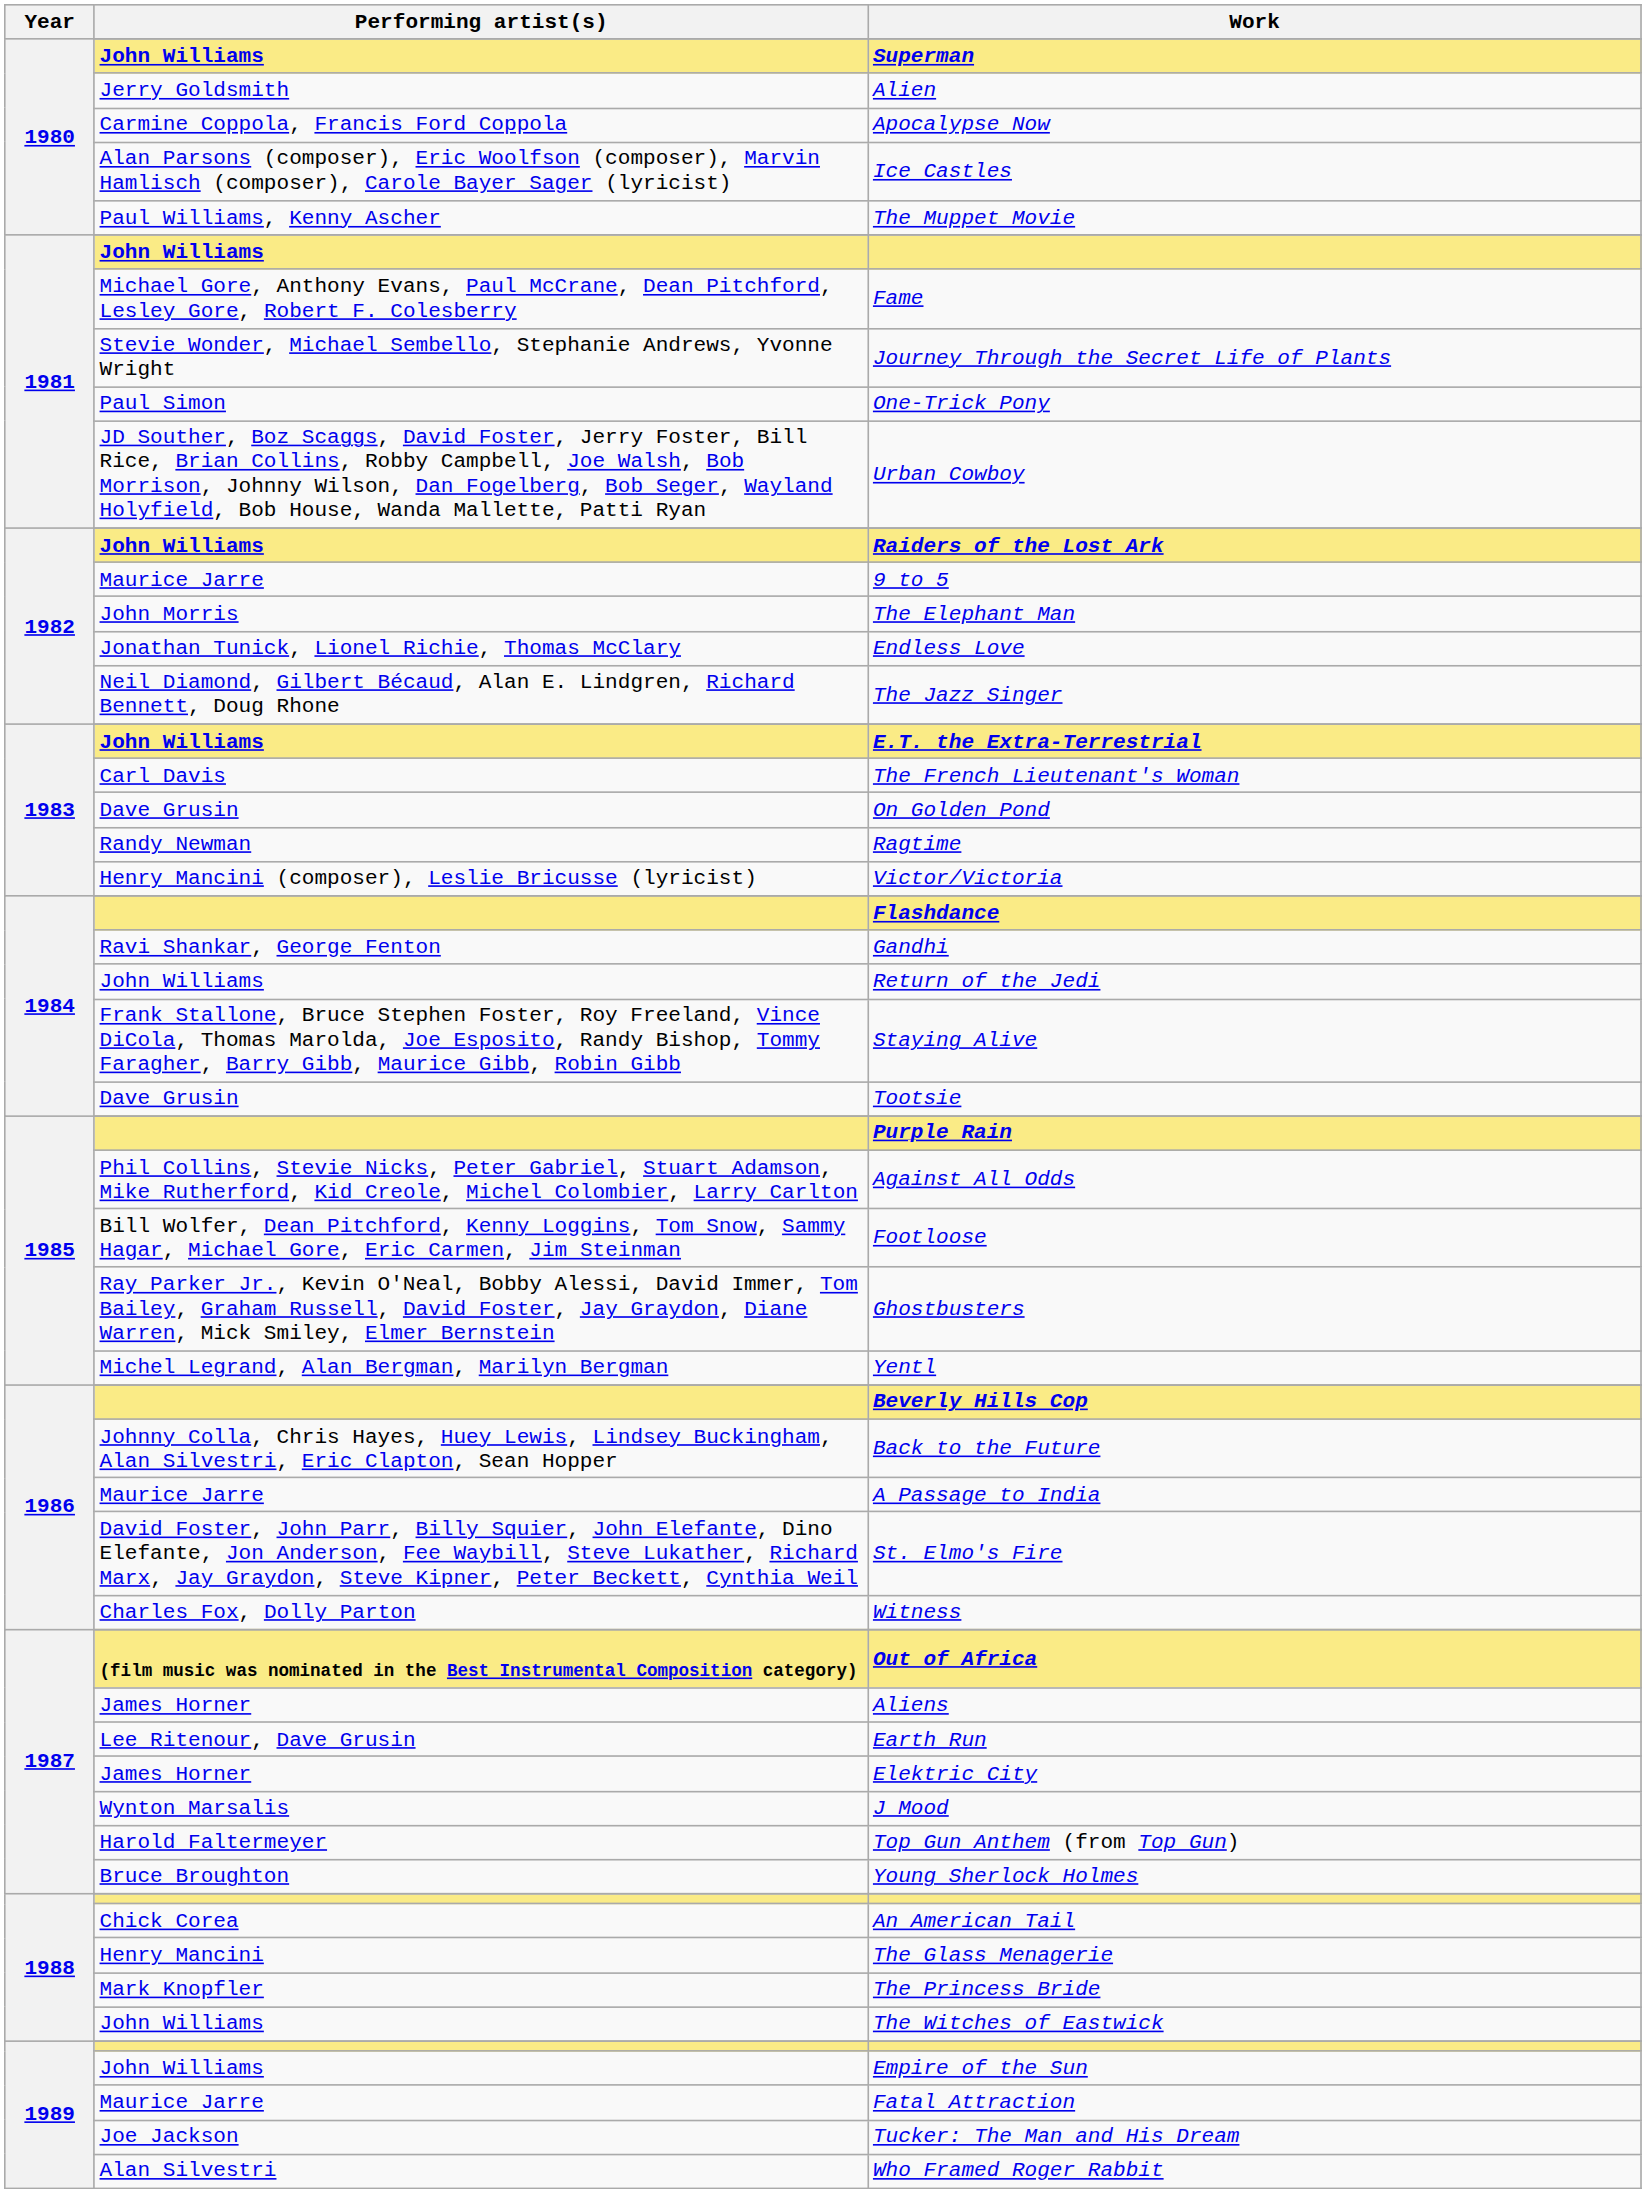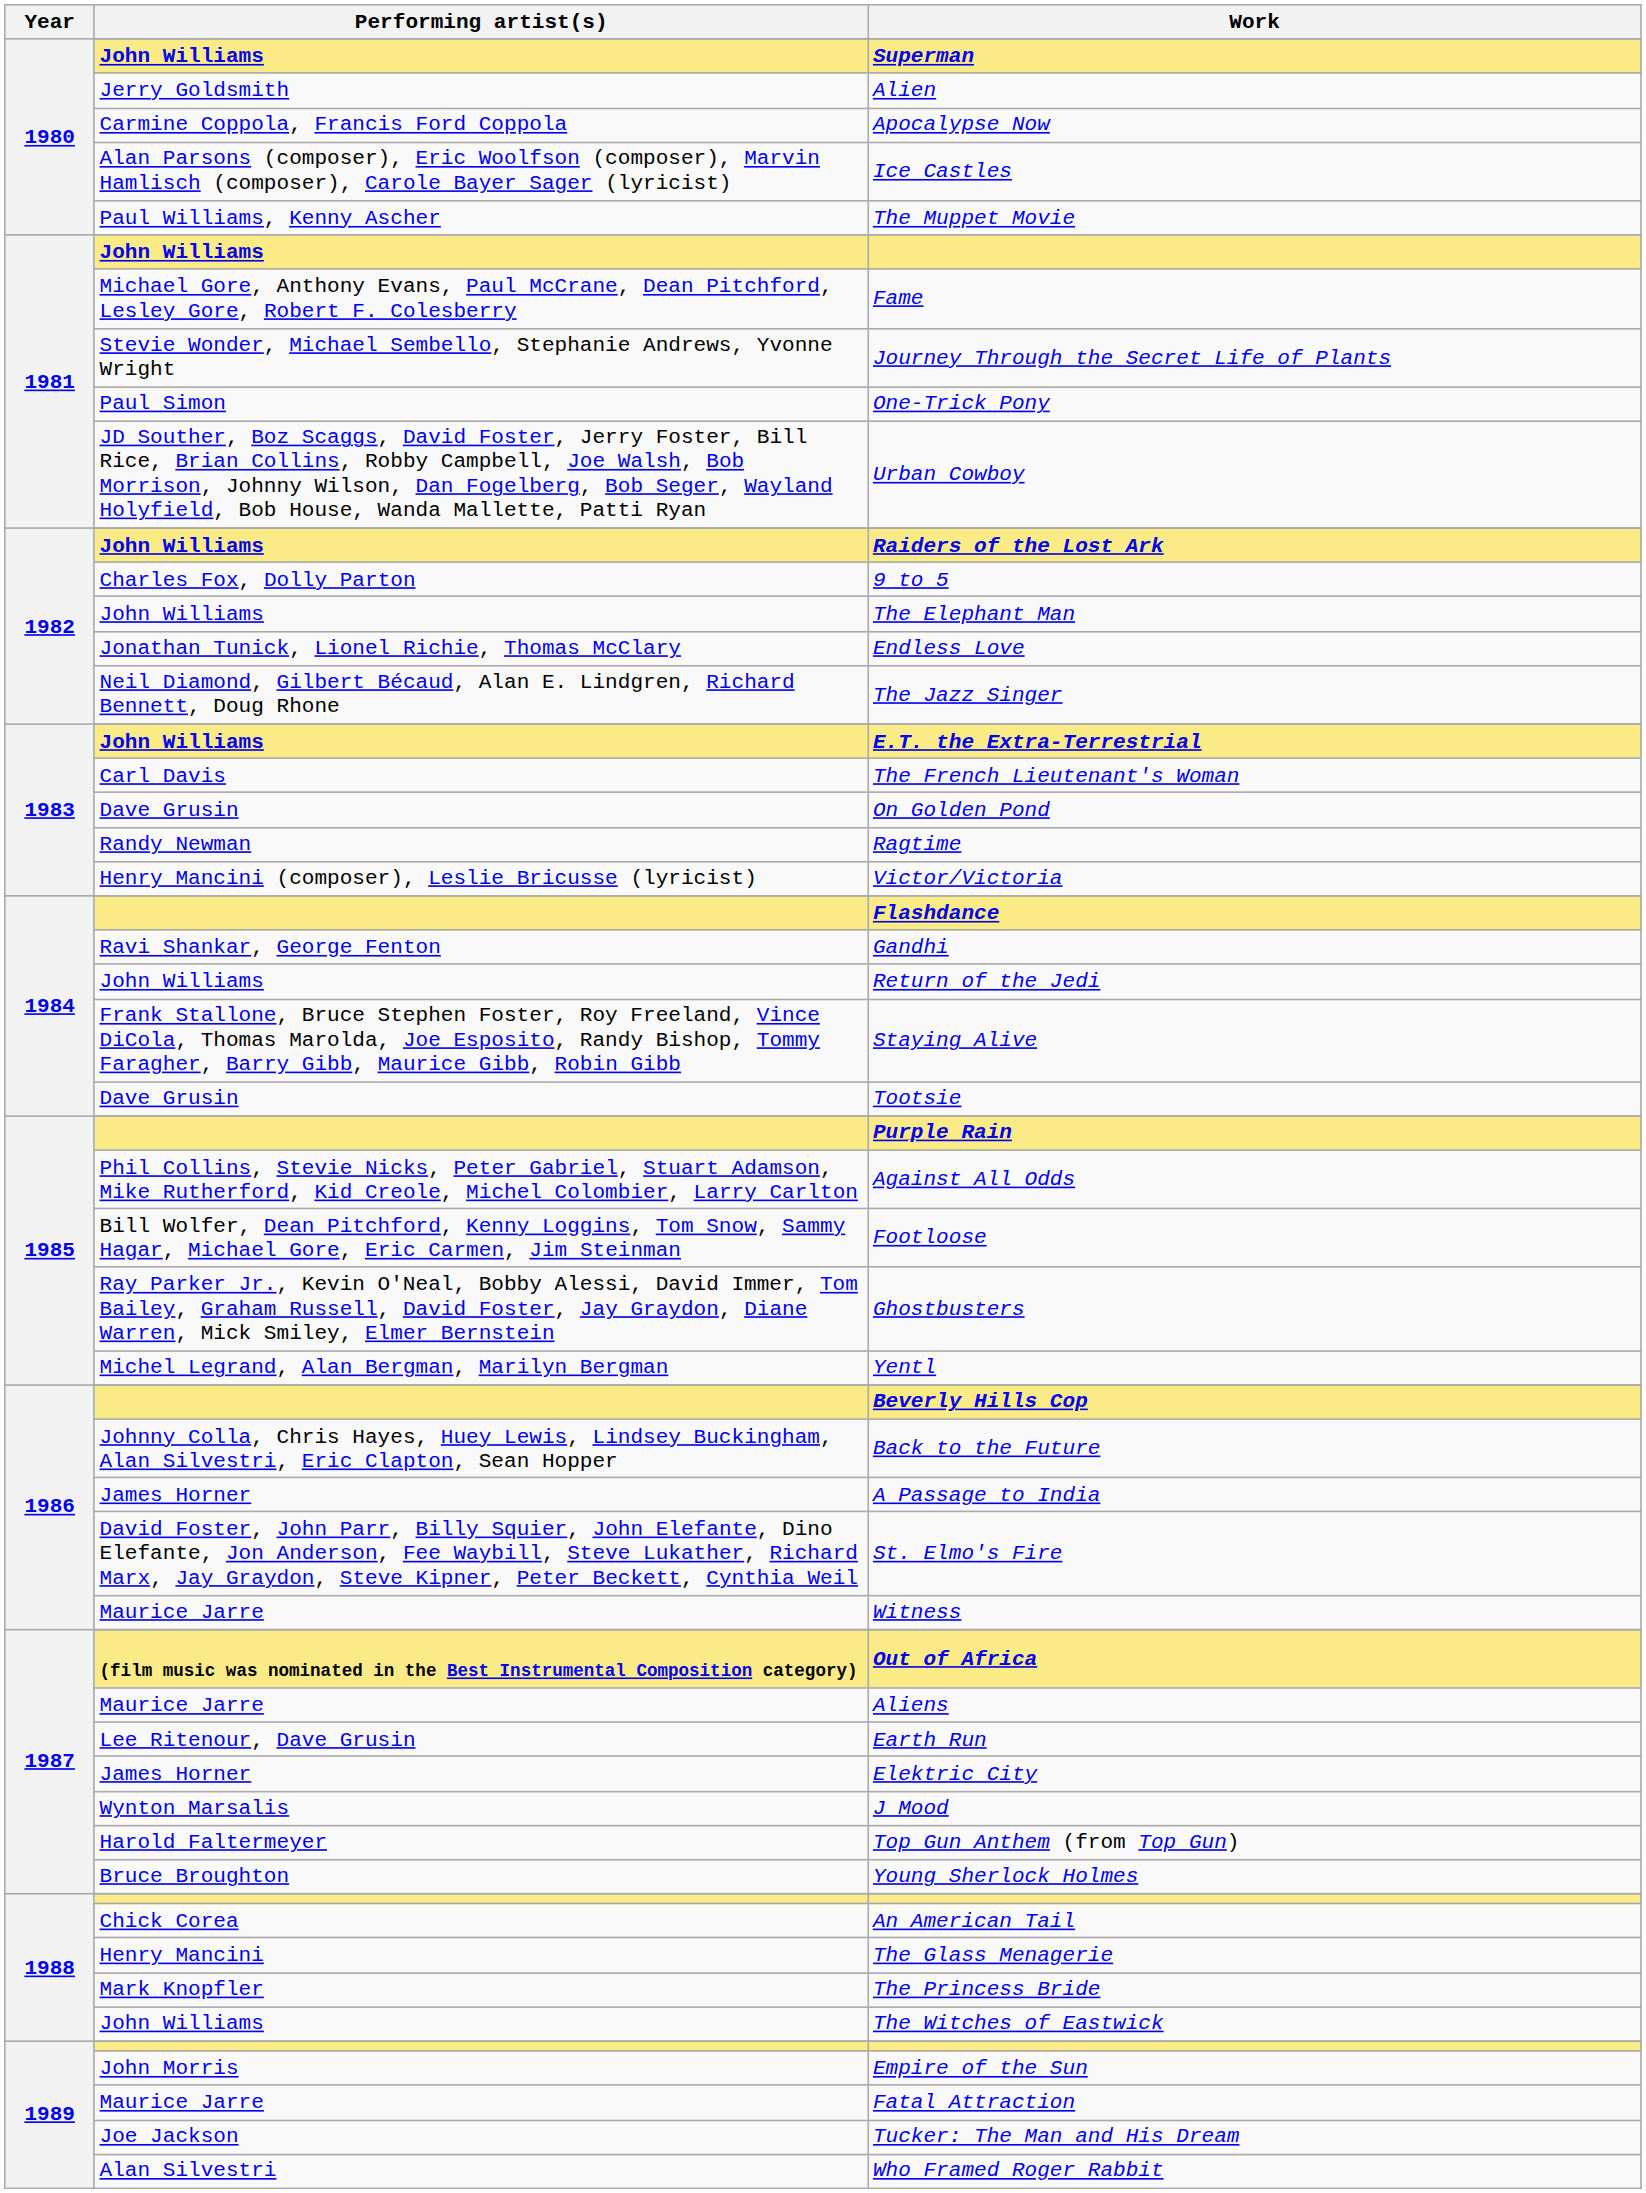9 to 5 | Performing artist(s): Maurice Jarre -> Charles Fox, Dolly Parton
The Elephant Man | Performing artist(s): John Morris -> John Williams
A Passage to India | Performing artist(s): Maurice Jarre -> James Horner
Witness | Performing artist(s): Charles Fox, Dolly Parton -> Maurice Jarre
Aliens | Performing artist(s): James Horner -> Maurice Jarre
Empire of the Sun | Performing artist(s): John Williams -> John Morris
